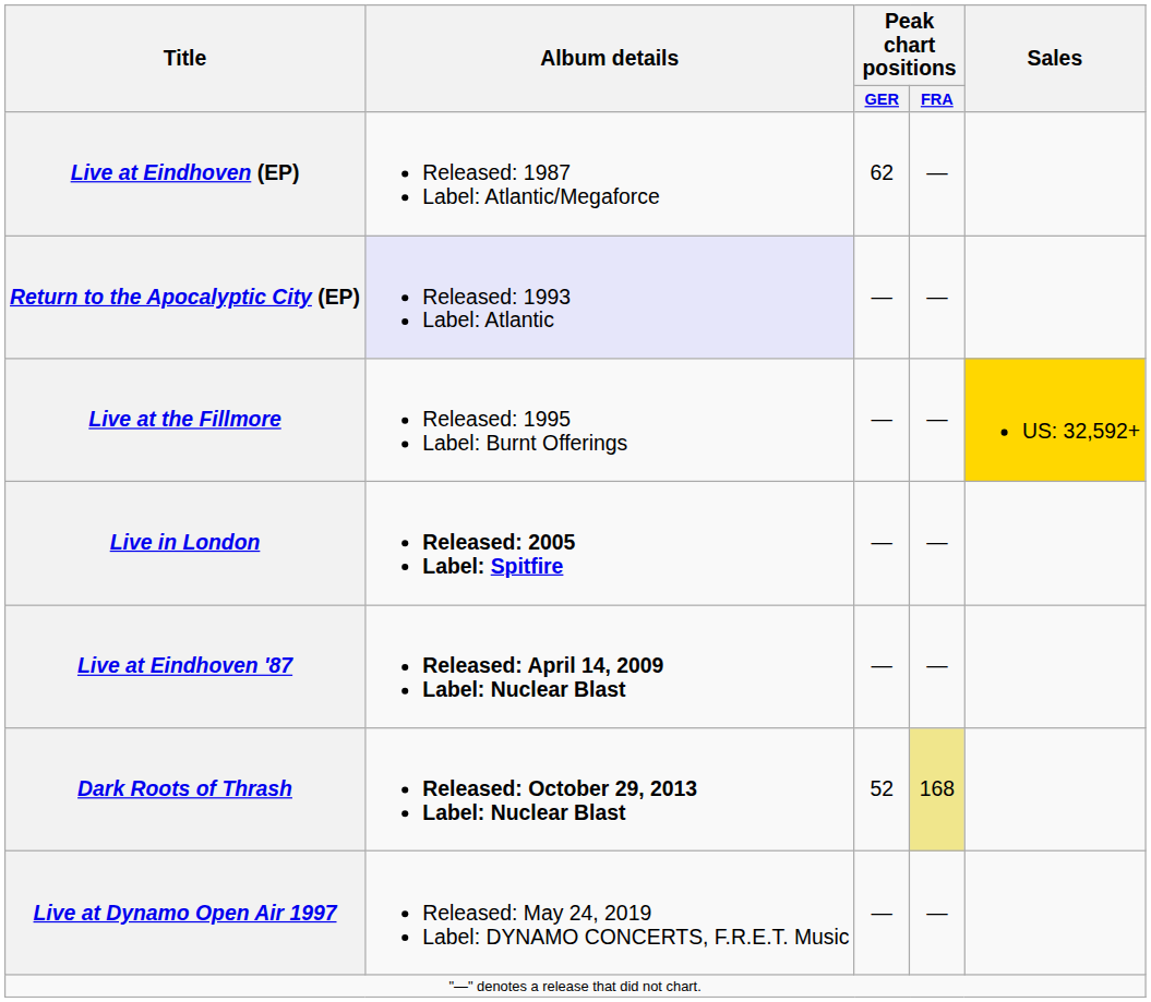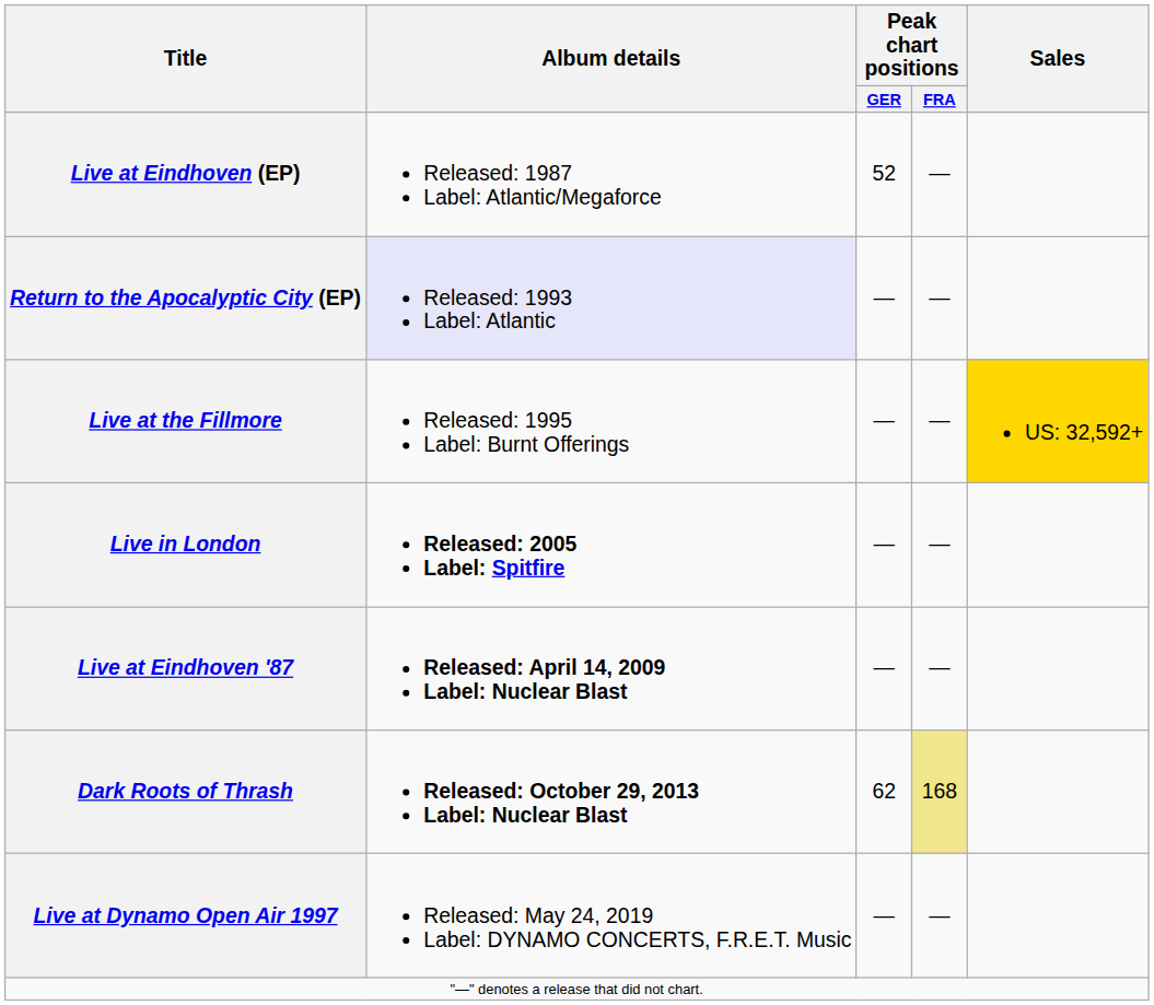Live at Eindhoven (EP) | Peak chart positions / GER: 62 -> 52
Dark Roots of Thrash | Peak chart positions / GER: 52 -> 62
